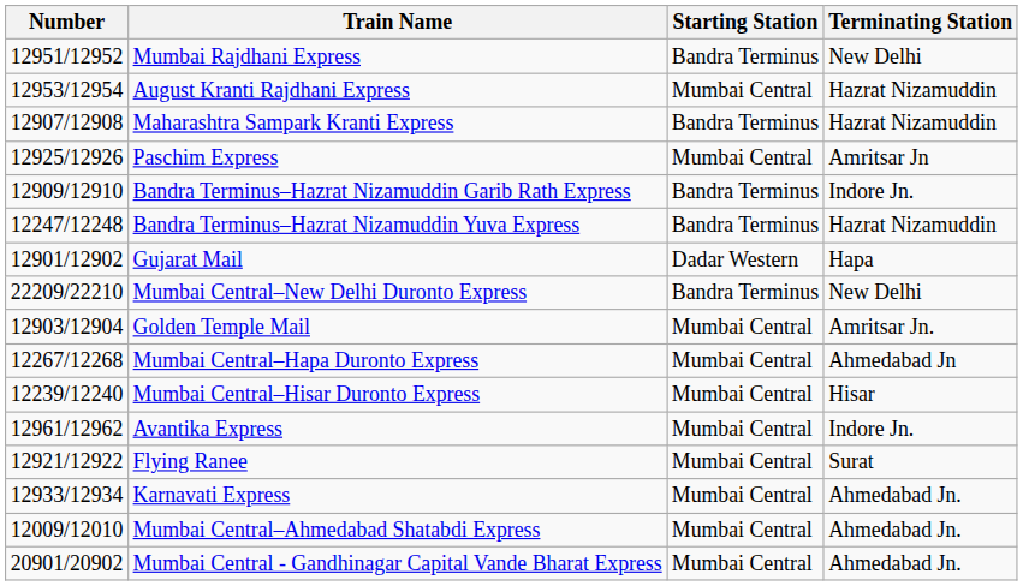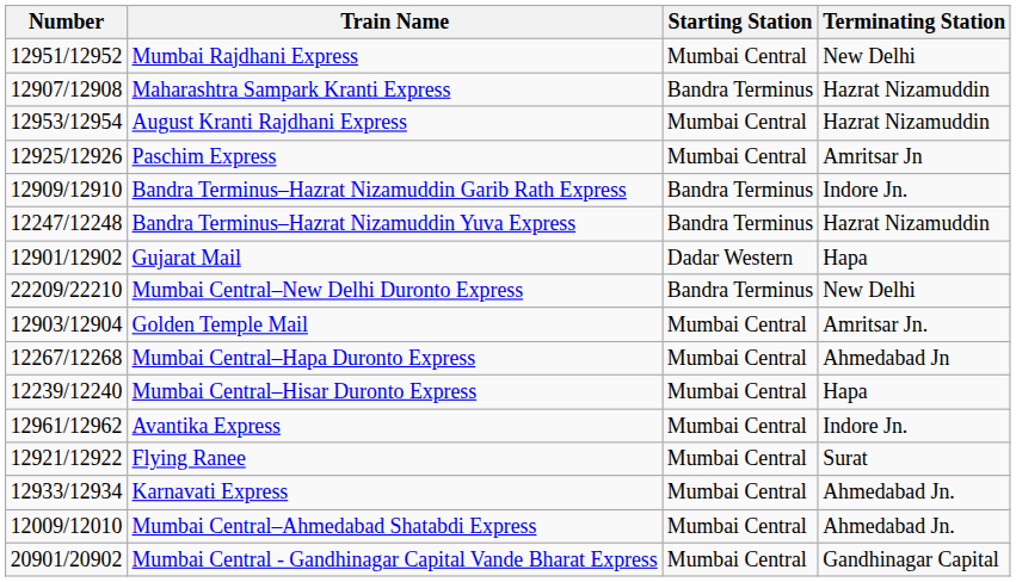Mumbai Rajdhani Express | Starting Station: Bandra Terminus -> Mumbai Central
rows swapped: August Kranti Rajdhani Express <-> Maharashtra Sampark Kranti Express
Mumbai Central–Hisar Duronto Express | Terminating Station: Hisar -> Hapa
Mumbai Central - Gandhinagar Capital Vande Bharat Express | Terminating Station: Ahmedabad Jn. -> Gandhinagar Capital
